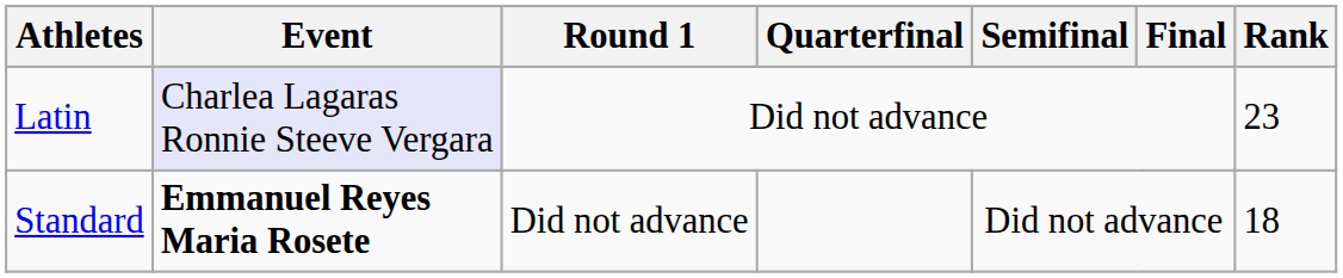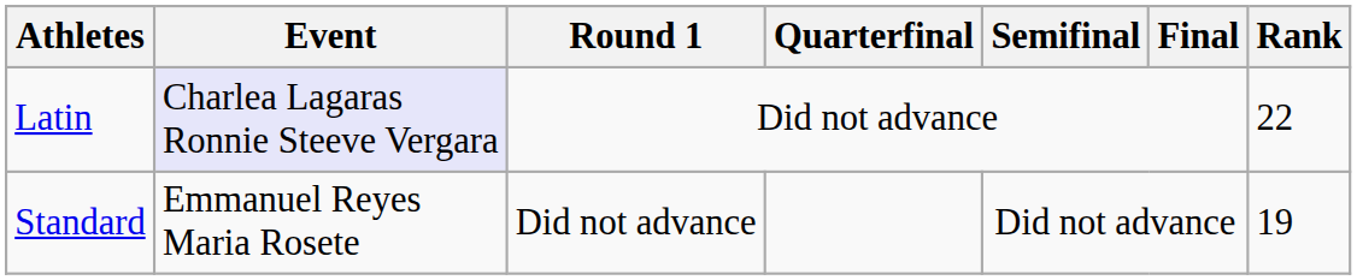Latin | Rank: 23 -> 22
Standard | Event: bold -> normal
Standard | Rank: 18 -> 19
